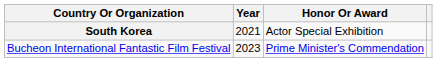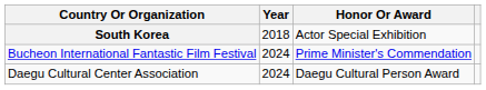South Korea | Year: 2021 -> 2018
Bucheon International Fantastic Film Festival | Year: 2023 -> 2024
+ row: Daegu Cultural Center Association | 2024 | Daegu Cultural Person Award
